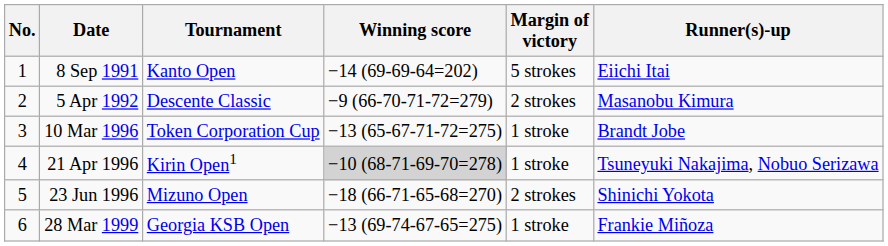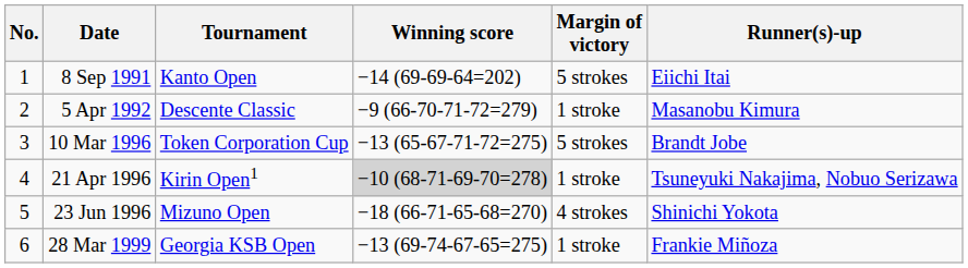5 Apr 1992 | Margin of victory: 2 strokes -> 1 stroke
10 Mar 1996 | Margin of victory: 1 stroke -> 5 strokes
23 Jun 1996 | Margin of victory: 2 strokes -> 4 strokes
